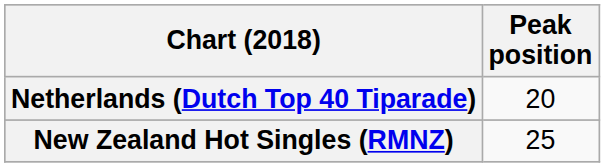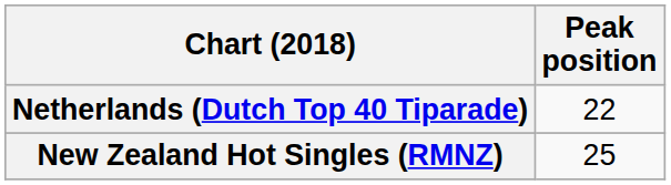Netherlands (Dutch Top 40 Tiparade) | Peak position: 20 -> 22
